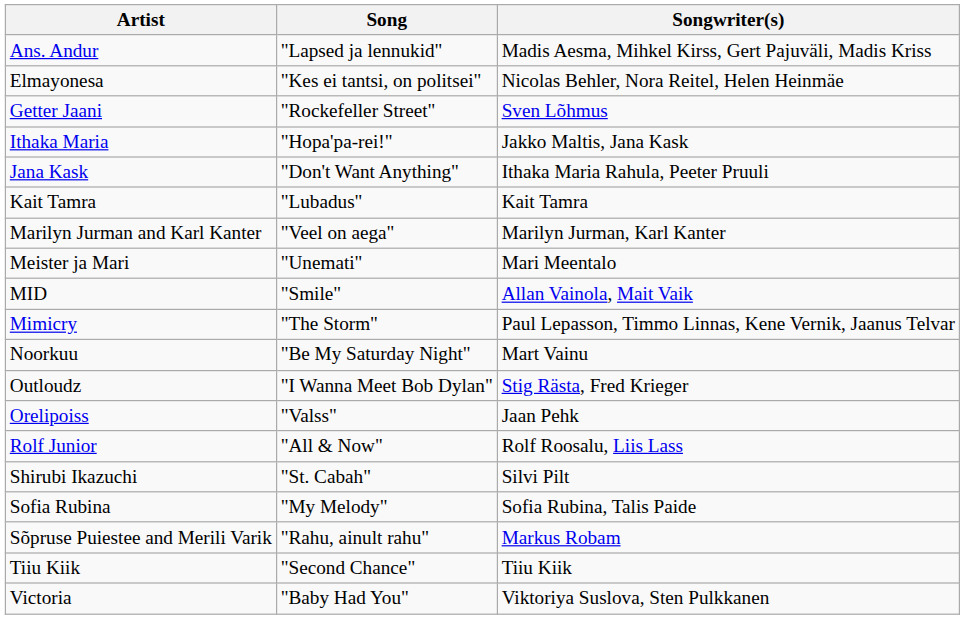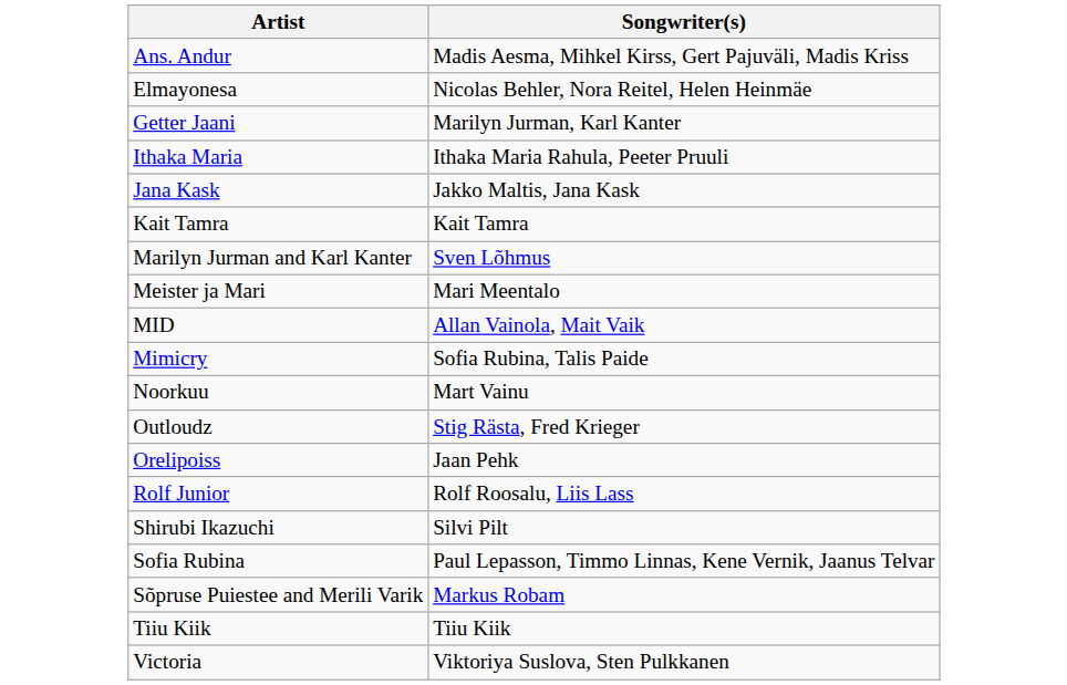- column: Song | "Lapsed ja lennukid" | "Kes ei tantsi, on politsei" | "Rockefeller Street" | "Hopa'pa-rei!" | "Don't Want Anything" | "Lubadus" | "Veel on aega" | "Unemati" | "Smile" | "The Storm" | "Be My Saturday Night" | "I Wanna Meet Bob Dylan" | "Valss" | "All & Now" | "St. Cabah" | "My Melody" | "Rahu, ainult rahu" | "Second Chance" | "Baby Had You"
Getter Jaani | Songwriter(s): Sven Lõhmus -> Marilyn Jurman, Karl Kanter
Ithaka Maria | Songwriter(s): Jakko Maltis, Jana Kask -> Ithaka Maria Rahula, Peeter Pruuli
Jana Kask | Songwriter(s): Ithaka Maria Rahula, Peeter Pruuli -> Jakko Maltis, Jana Kask
Marilyn Jurman and Karl Kanter | Songwriter(s): Marilyn Jurman, Karl Kanter -> Sven Lõhmus
Mimicry | Songwriter(s): Paul Lepasson, Timmo Linnas, Kene Vernik, Jaanus Telvar -> Sofia Rubina, Talis Paide
Sofia Rubina | Songwriter(s): Sofia Rubina, Talis Paide -> Paul Lepasson, Timmo Linnas, Kene Vernik, Jaanus Telvar
